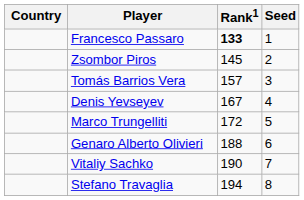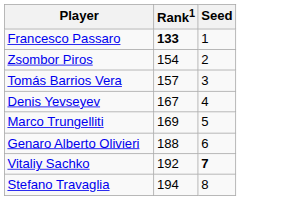- column: Country
Zsombor Piros | Rank1: 145 -> 154
Marco Trungelliti | Rank1: 172 -> 169
Vitaliy Sachko | Rank1: 190 -> 192
Vitaliy Sachko | Seed: normal -> bold
